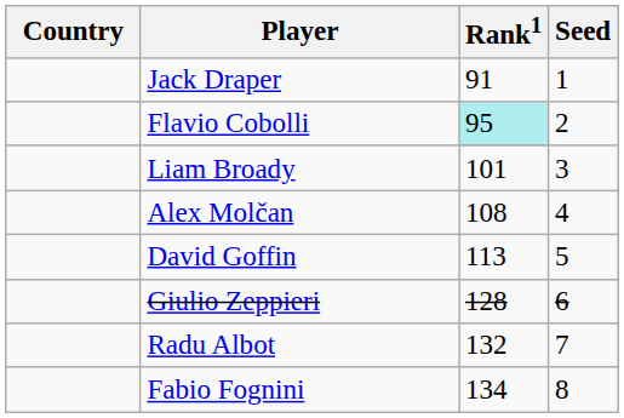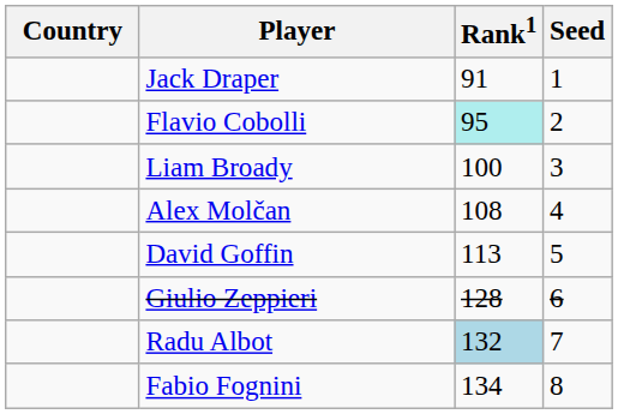Liam Broady | Rank1: 101 -> 100
Radu Albot | Rank1: no background -> lightblue background
